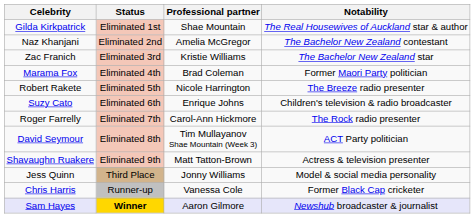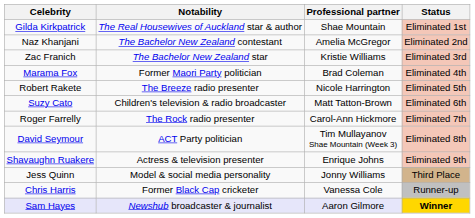columns swapped: Notability <-> Status
Suzy Cato | Professional partner: Enrique Johns -> Matt Tatton-Brown
Shavaughn Ruakere | Professional partner: Matt Tatton-Brown -> Enrique Johns
